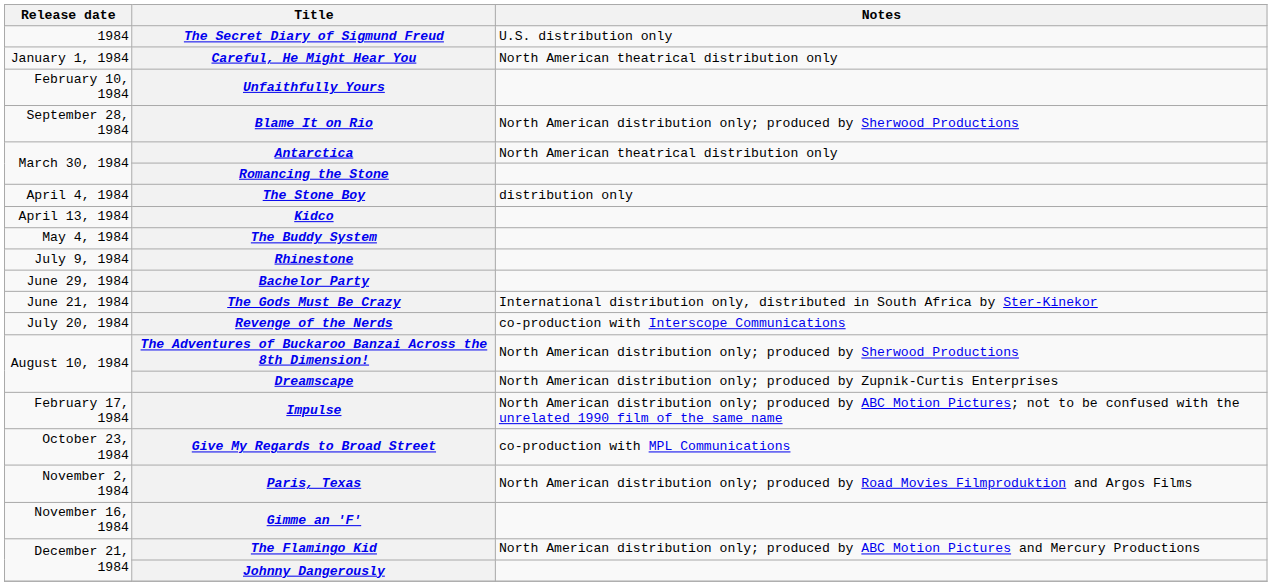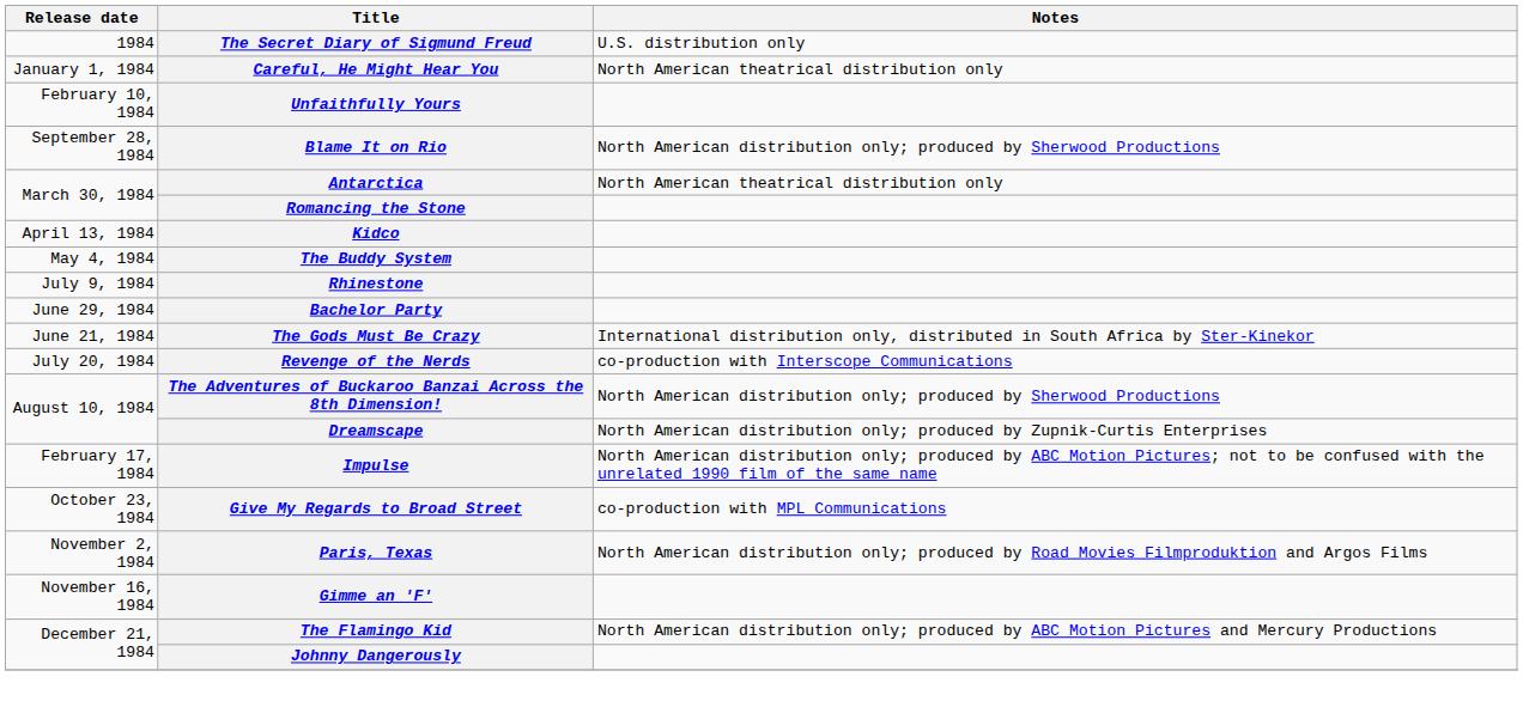- row: April 4, 1984 | The Stone Boy | distribution only
